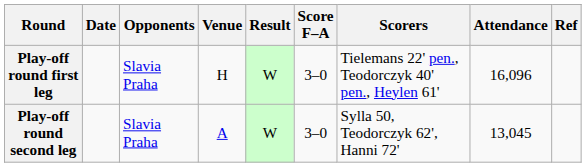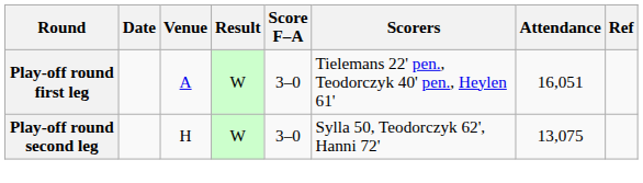- column: Opponents | Slavia Praha | Slavia Praha
Play-off round first leg | Venue: H -> A
Play-off round first leg | Attendance: 16,096 -> 16,051
Play-off round second leg | Venue: A -> H
Play-off round second leg | Attendance: 13,045 -> 13,075
